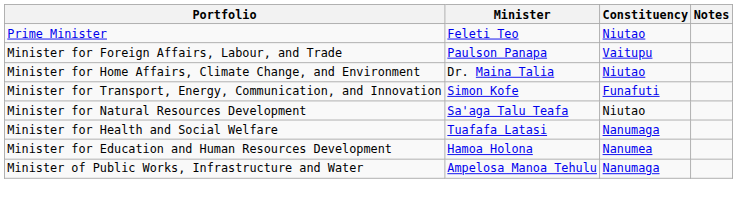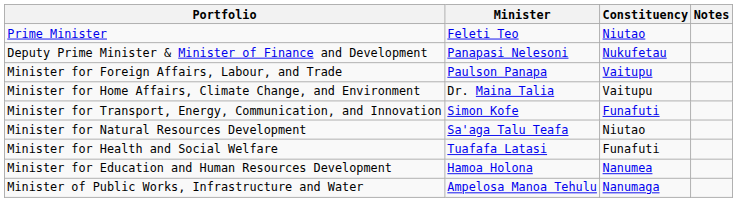+ row: Deputy Prime Minister & Minister of Finance and Development | Panapasi Nelesoni | Nukufetau
Minister for Home Affairs, Climate Change, and Environment | Constituency: Niutao -> Vaitupu
Minister for Health and Social Welfare | Constituency: Nanumaga -> Funafuti
